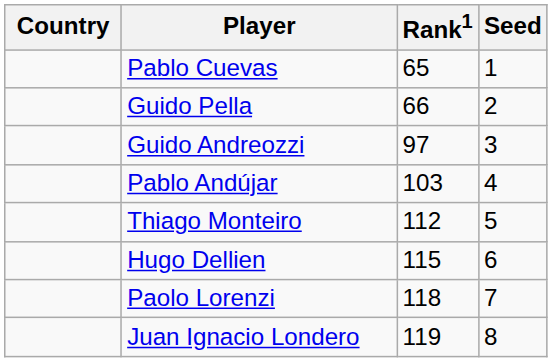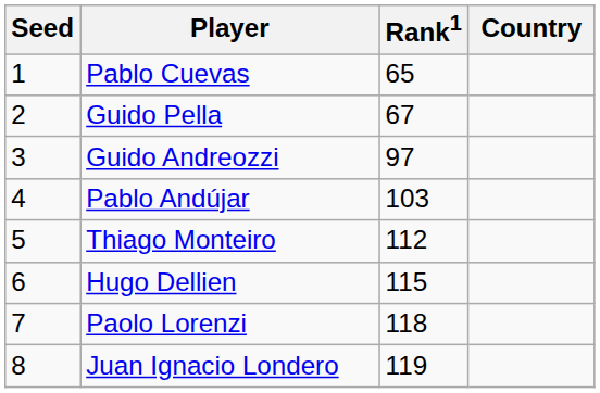columns swapped: Country <-> Seed
Guido Pella | Rank1: 66 -> 67
